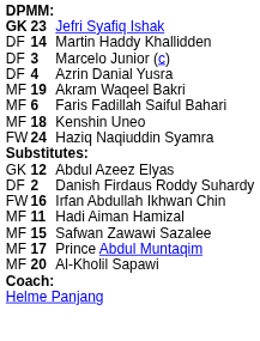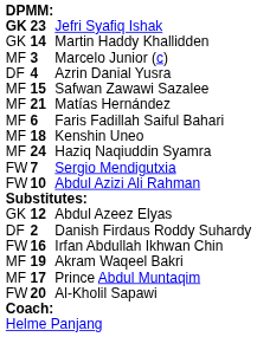Martin Haddy Khallidden | column 1: DF -> GK
Marcelo Junior (c) | column 1: DF -> MF
rows swapped: Akram Waqeel Bakri <-> Safwan Zawawi Sazalee
+ row: MF | 21 | Matías Hernández
Haziq Naqiuddin Syamra | column 1: FW -> MF
+ row: FW | 7 | Sergio Mendigutxia
+ row: FW | 10 | Abdul Azizi Ali Rahman
- row: MF | 11 | Hadi Aiman Hamizal
Al-Kholil Sapawi | column 1: MF -> FW
